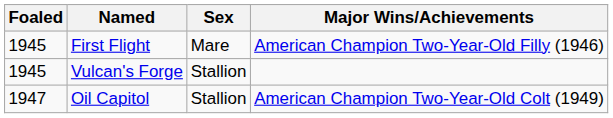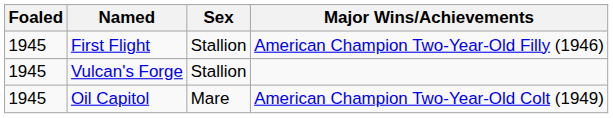First Flight | Sex: Mare -> Stallion
Oil Capitol | Foaled: 1947 -> 1945
Oil Capitol | Sex: Stallion -> Mare
